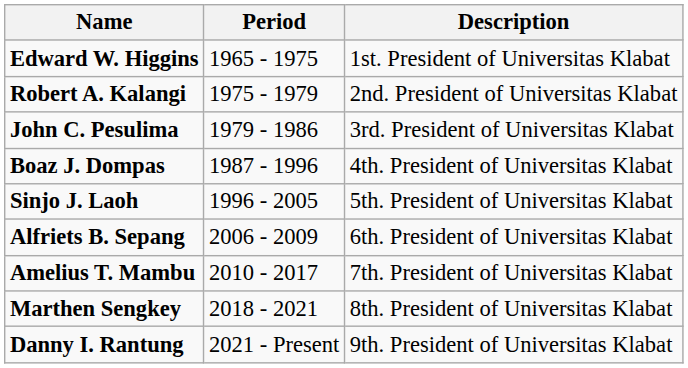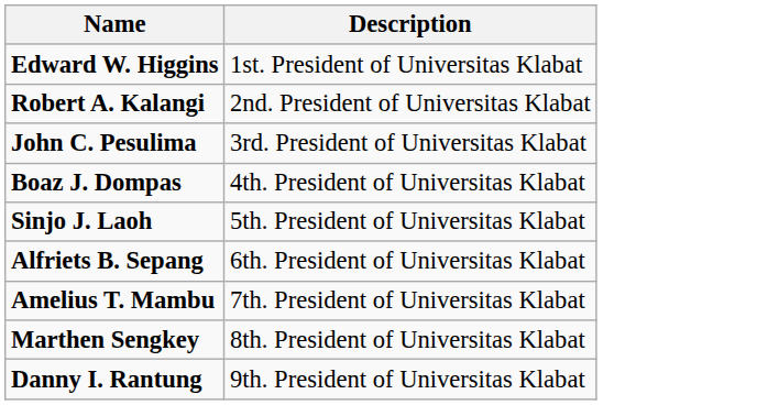- column: Period | 1965 - 1975 | 1975 - 1979 | 1979 - 1986 | 1987 - 1996 | 1996 - 2005 | 2006 - 2009 | 2010 - 2017 | 2018 - 2021 | 2021 - Present
